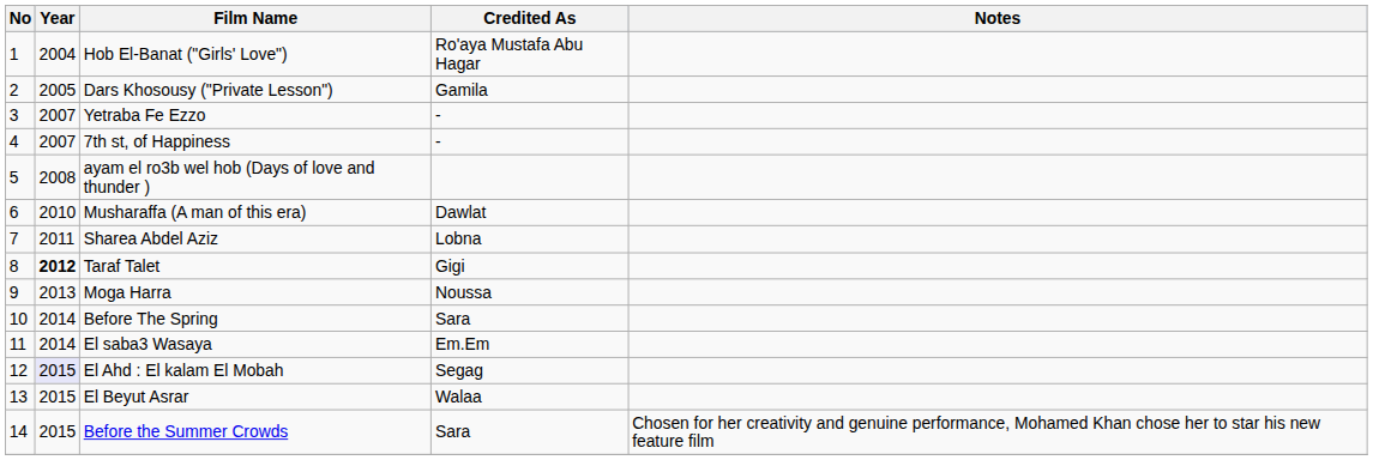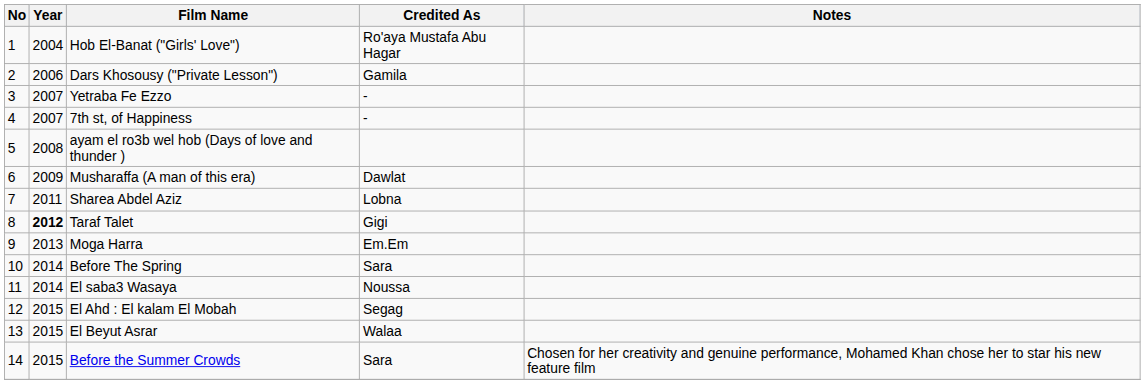Dars Khosousy ("Private Lesson") | Year: 2005 -> 2006
Musharaffa (A man of this era) | Year: 2010 -> 2009
Moga Harra | Credited As: Noussa -> Em.Em
El saba3 Wasaya | Credited As: Em.Em -> Noussa
El Ahd : El kalam El Mobah | Year: lavender background -> no background
